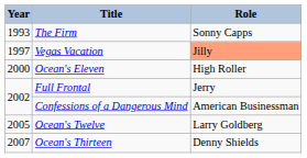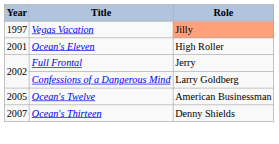- row: 1993 | The Firm | Sonny Capps
Ocean's Eleven | Year: 2000 -> 2001
Confessions of a Dangerous Mind | Role: American Businessman -> Larry Goldberg
Ocean's Twelve | Role: Larry Goldberg -> American Businessman
